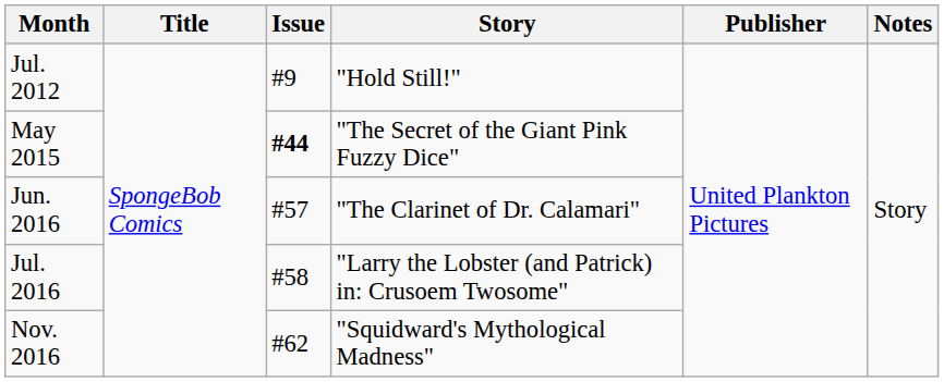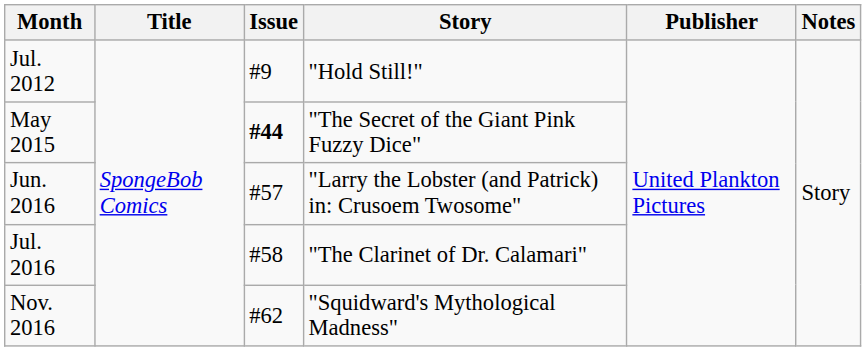Jun. 2016 | Story: "The Clarinet of Dr. Calamari" -> "Larry the Lobster (and Patrick) in: Crusoem Twosome"
Jul. 2016 | Story: "Larry the Lobster (and Patrick) in: Crusoem Twosome" -> "The Clarinet of Dr. Calamari"
